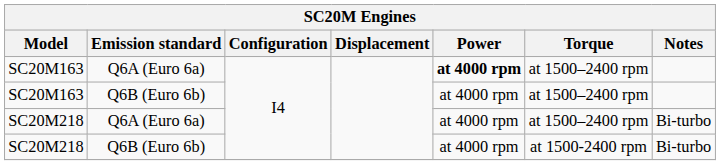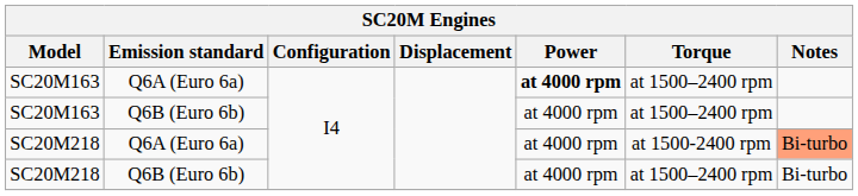SC20M218 / Q6A (Euro 6a) | Torque: at 1500–2400 rpm -> at 1500-2400 rpm
SC20M218 / Q6A (Euro 6a) | Notes: no background -> lightsalmon background
SC20M218 / Q6B (Euro 6b) | Torque: at 1500-2400 rpm -> at 1500–2400 rpm
